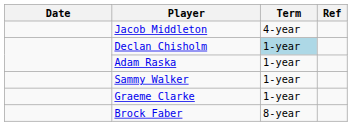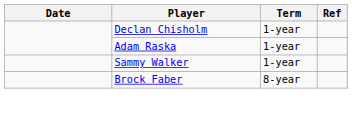- row: Jacob Middleton | 4-year
Declan Chisholm | Term: lightblue background -> no background
- row: Graeme Clarke | 1-year
